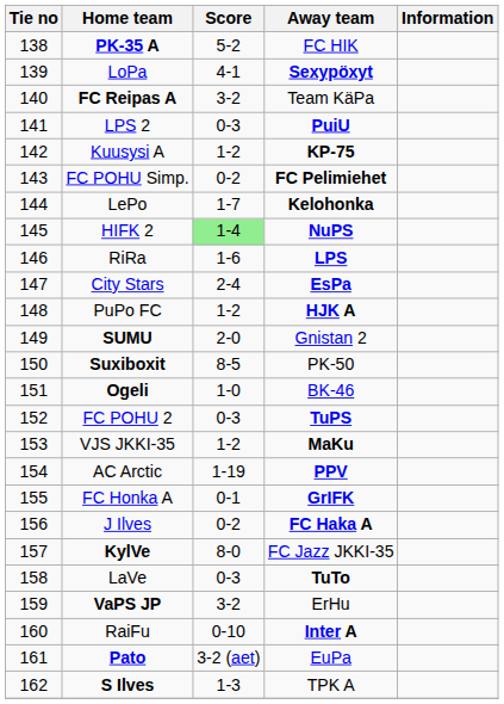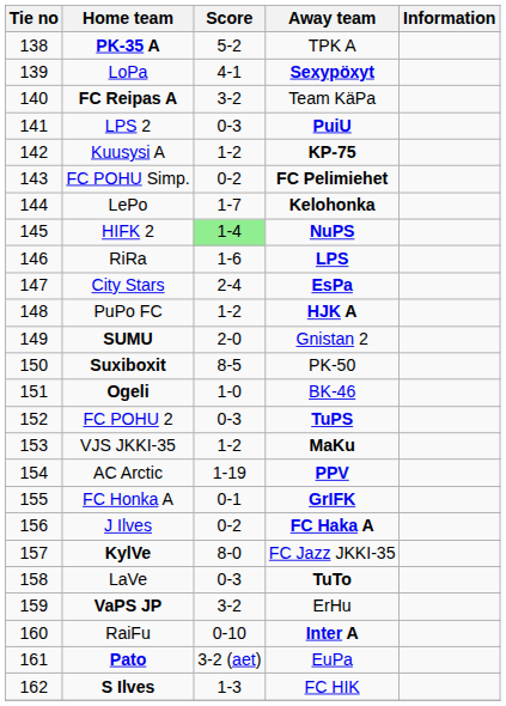PK-35 A | Away team: FC HIK -> TPK A
S Ilves | Away team: TPK A -> FC HIK
